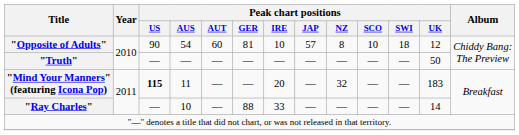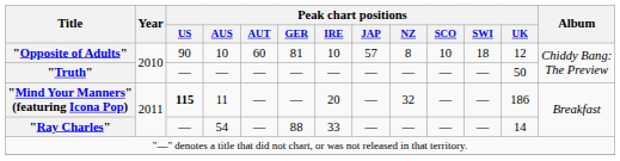"Opposite of Adults" | Peak chart positions / AUS: 54 -> 10
"Mind Your Manners" (featuring Icona Pop) | Peak chart positions / UK: 183 -> 186
"Ray Charles" | Peak chart positions / AUS: 10 -> 54
